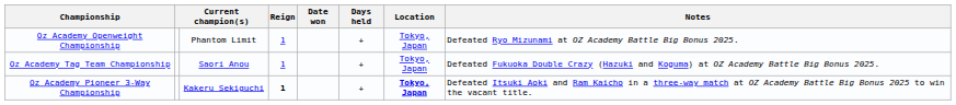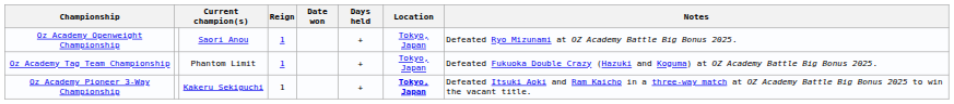Oz Academy Openweight Championship | column 3: Phantom Limit -> Saori Anou
Oz Academy Tag Team Championship | column 3: Saori Anou -> Phantom Limit
Oz Academy Pioneer 3-Way Championship | Reign: bold -> normal
